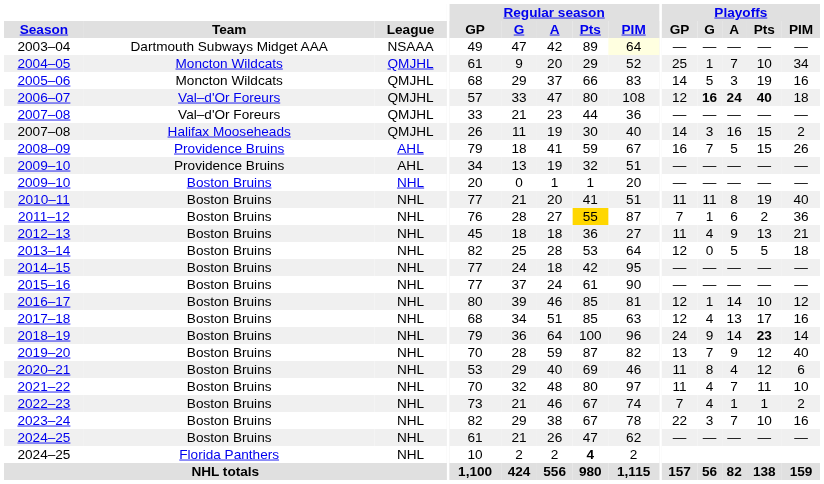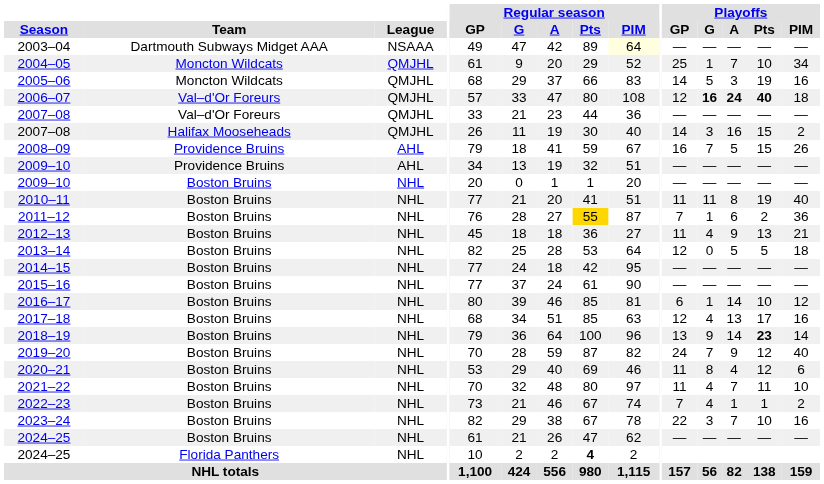2016–17 | Playoffs / GP: 12 -> 6
2018–19 | Playoffs / GP: 24 -> 13
2019–20 | Playoffs / GP: 13 -> 24
